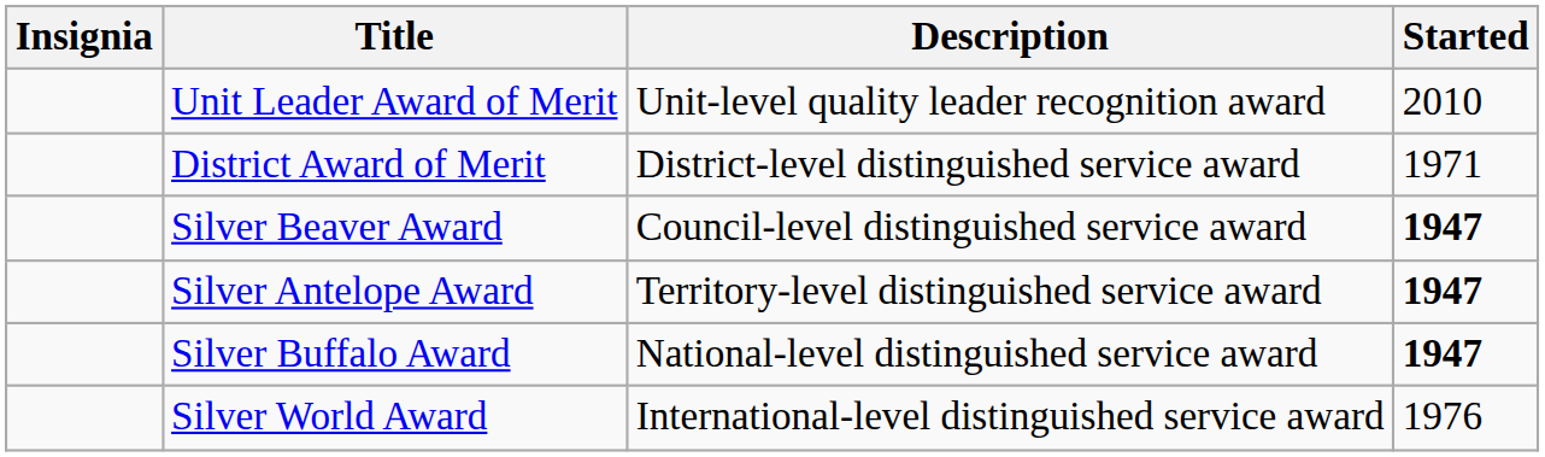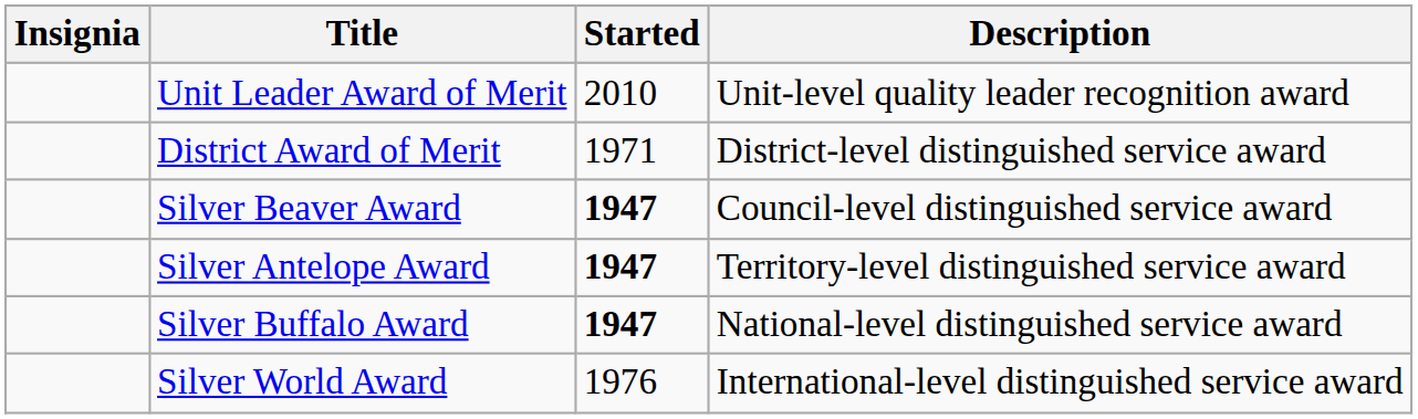columns swapped: Started <-> Description
